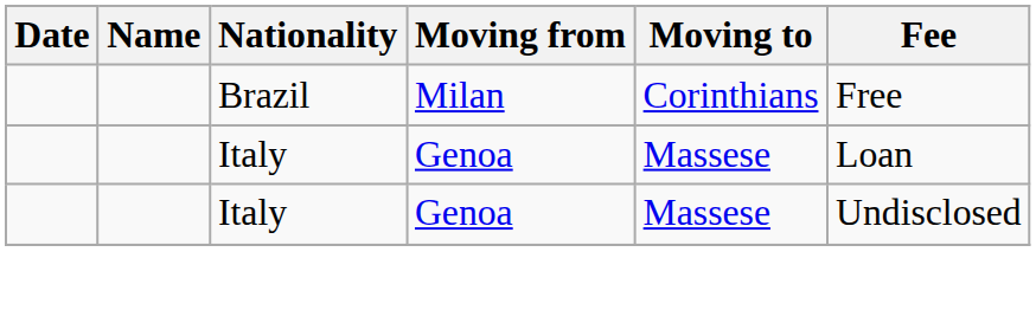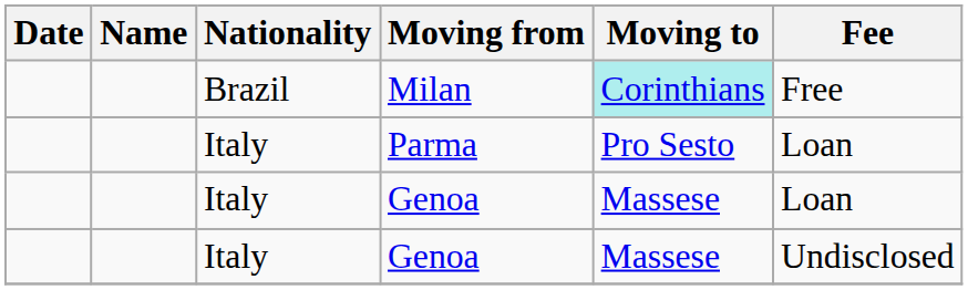Milan | Moving to: no background -> paleturquoise background
+ row: Italy | Parma | Pro Sesto | Loan
